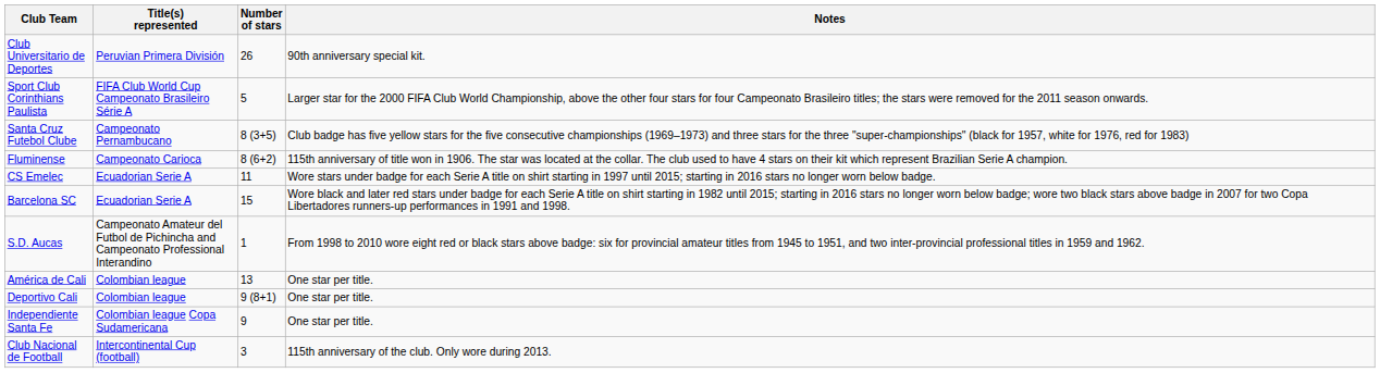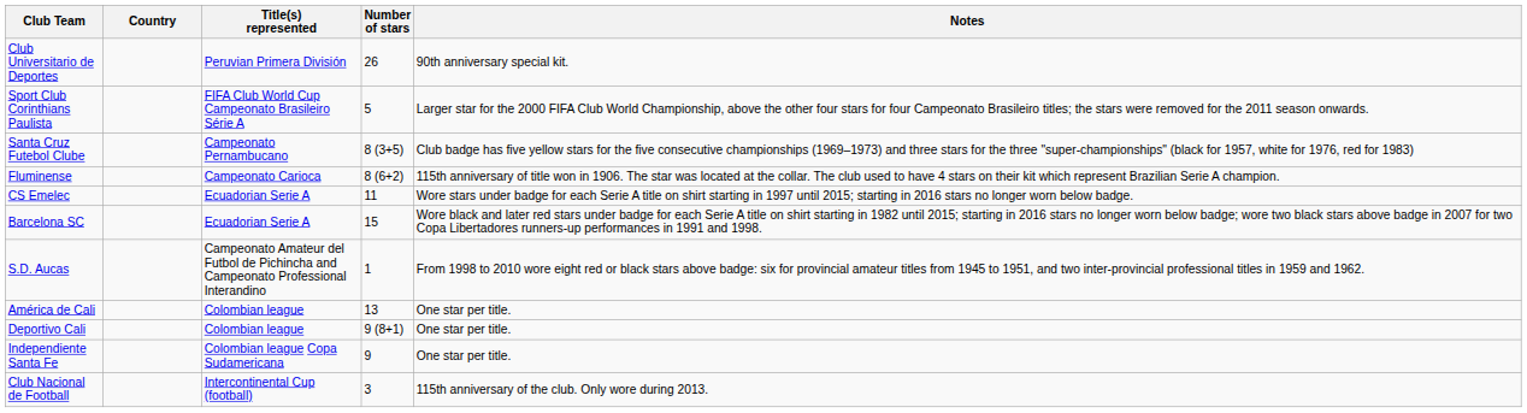+ column: Country
